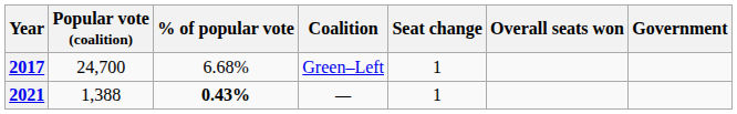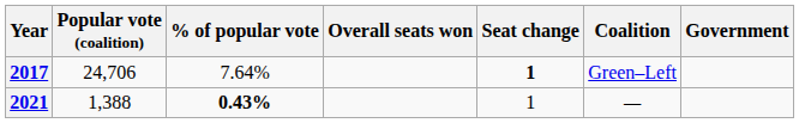columns swapped: Overall seats won <-> Coalition
2017 | Popular vote (coalition): 24,700 -> 24,706
2017 | % of popular vote: 6.68% -> 7.64%
2017 | Seat change: normal -> bold
